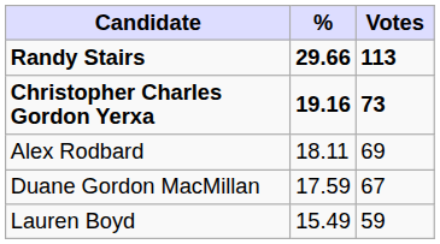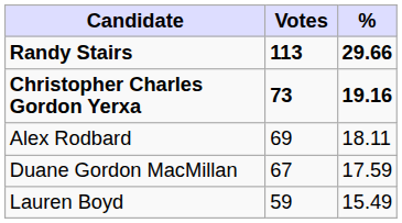columns swapped: Votes <-> %
